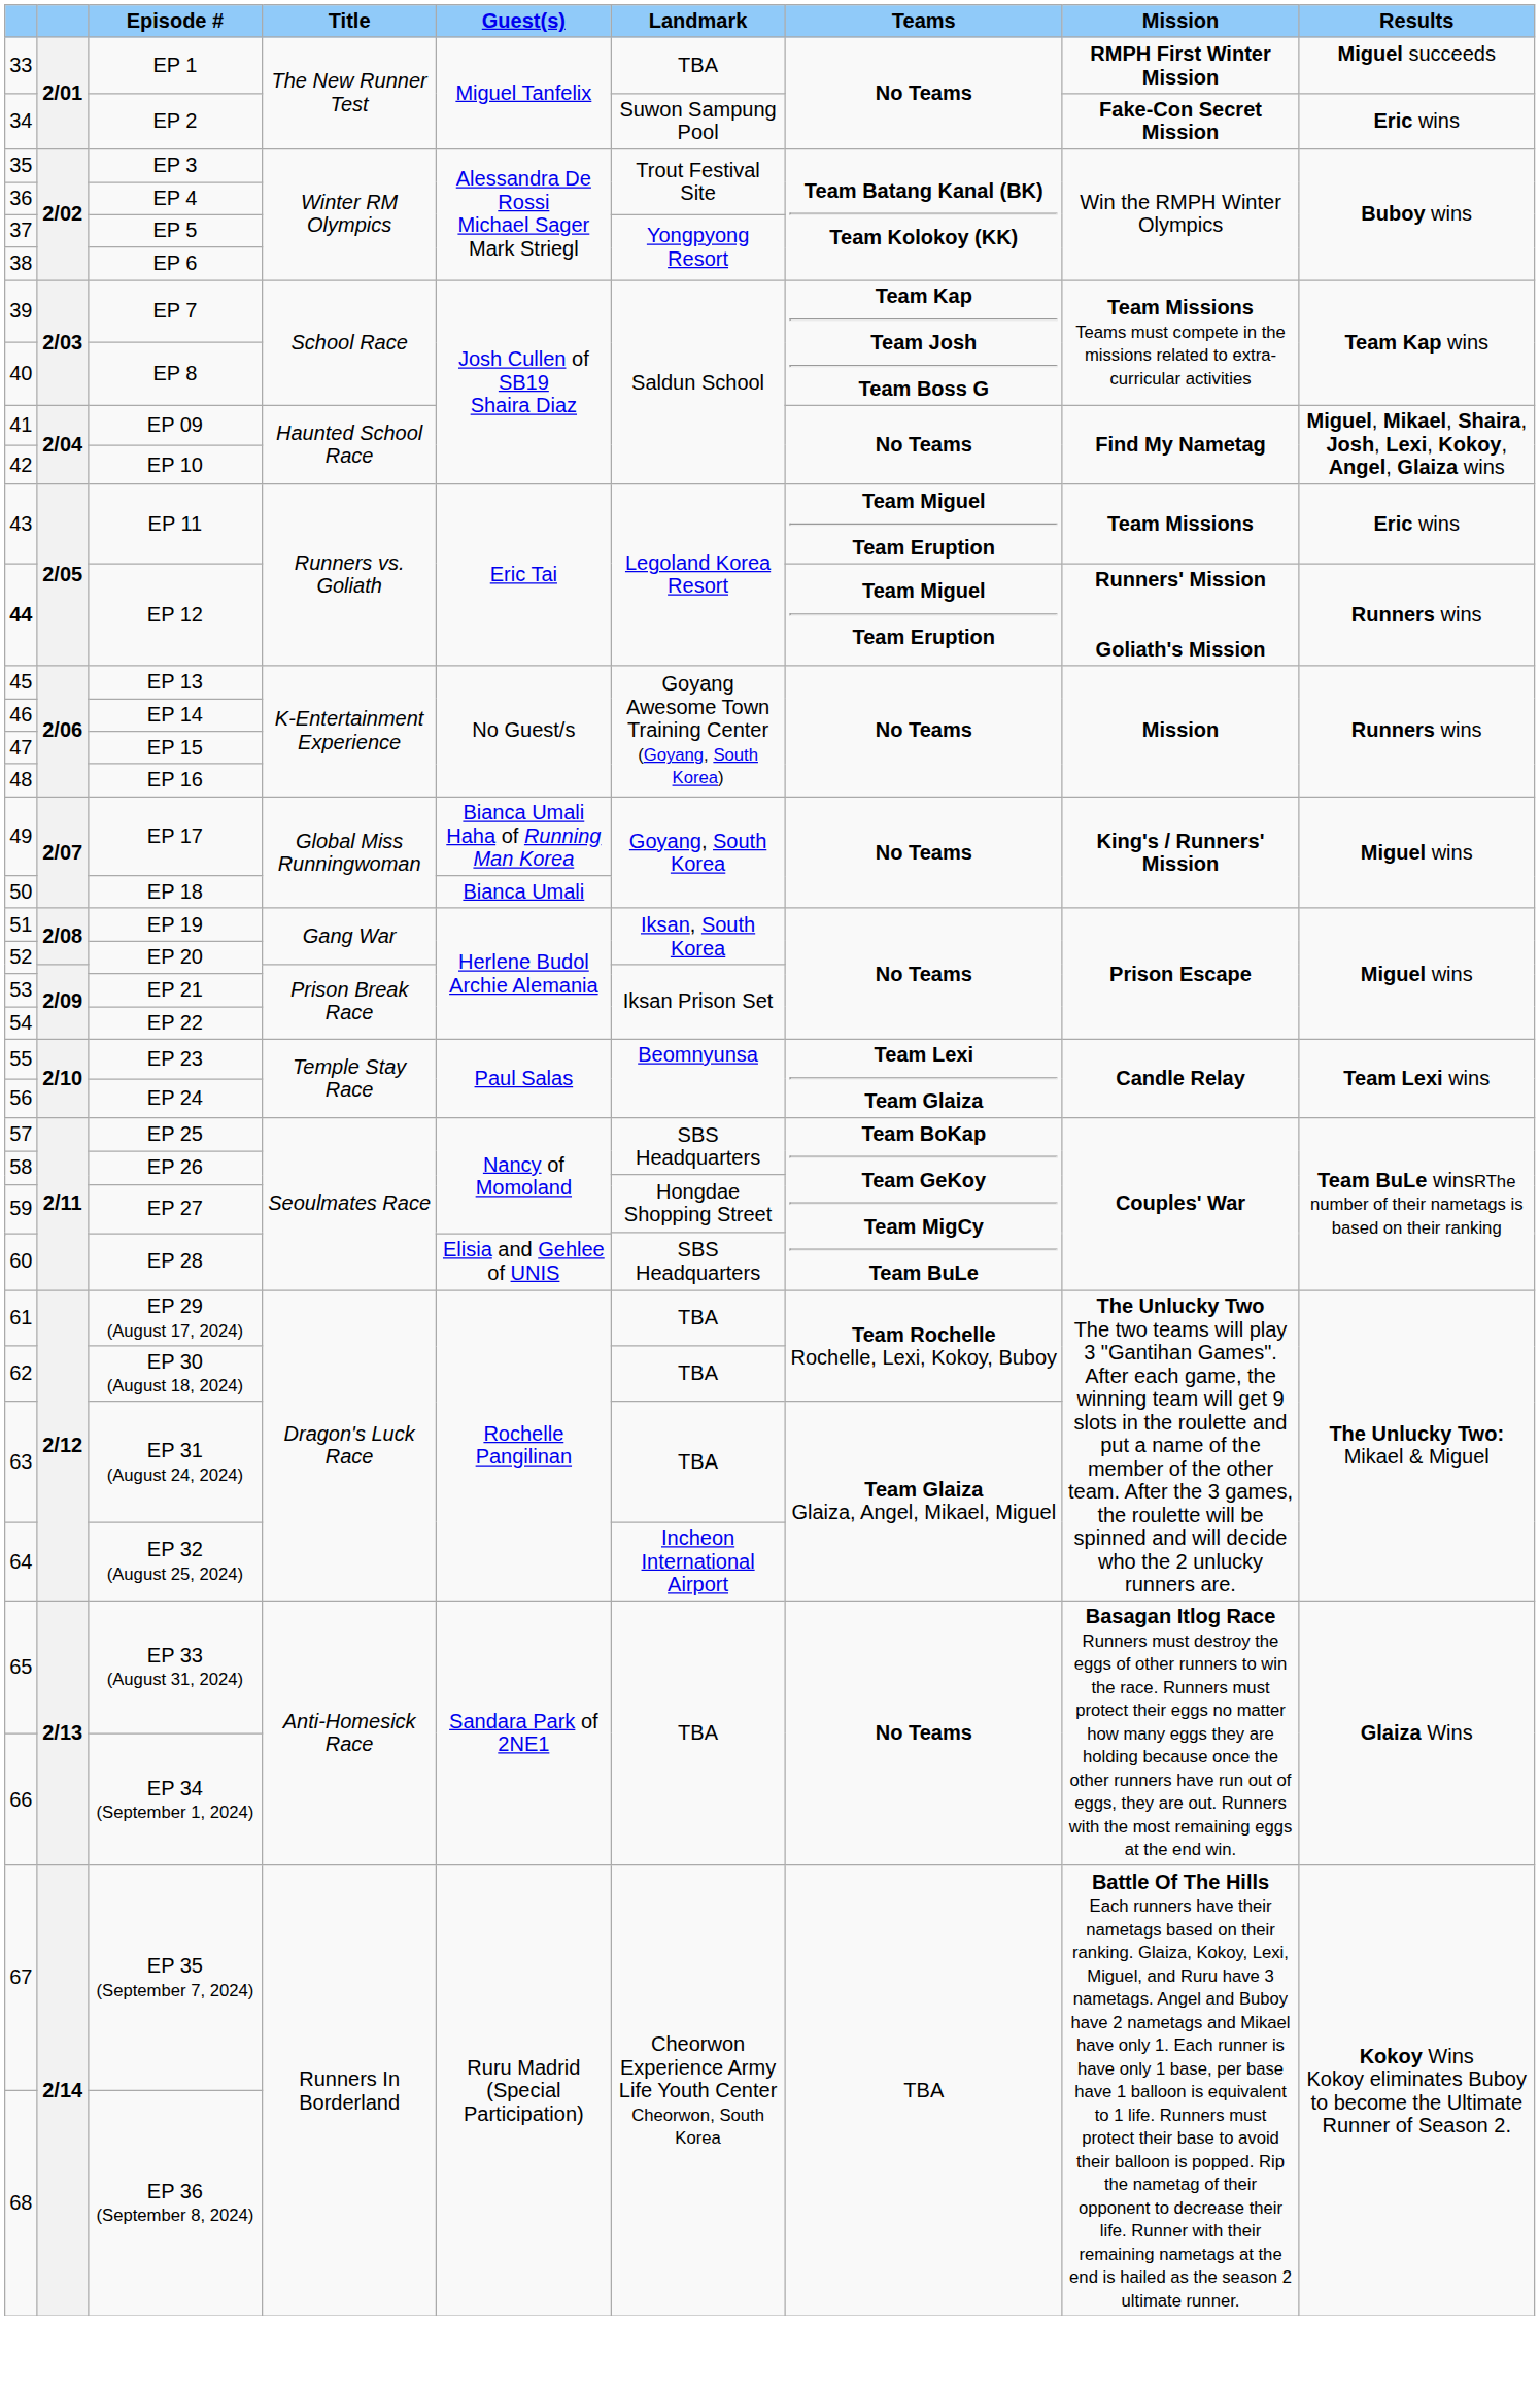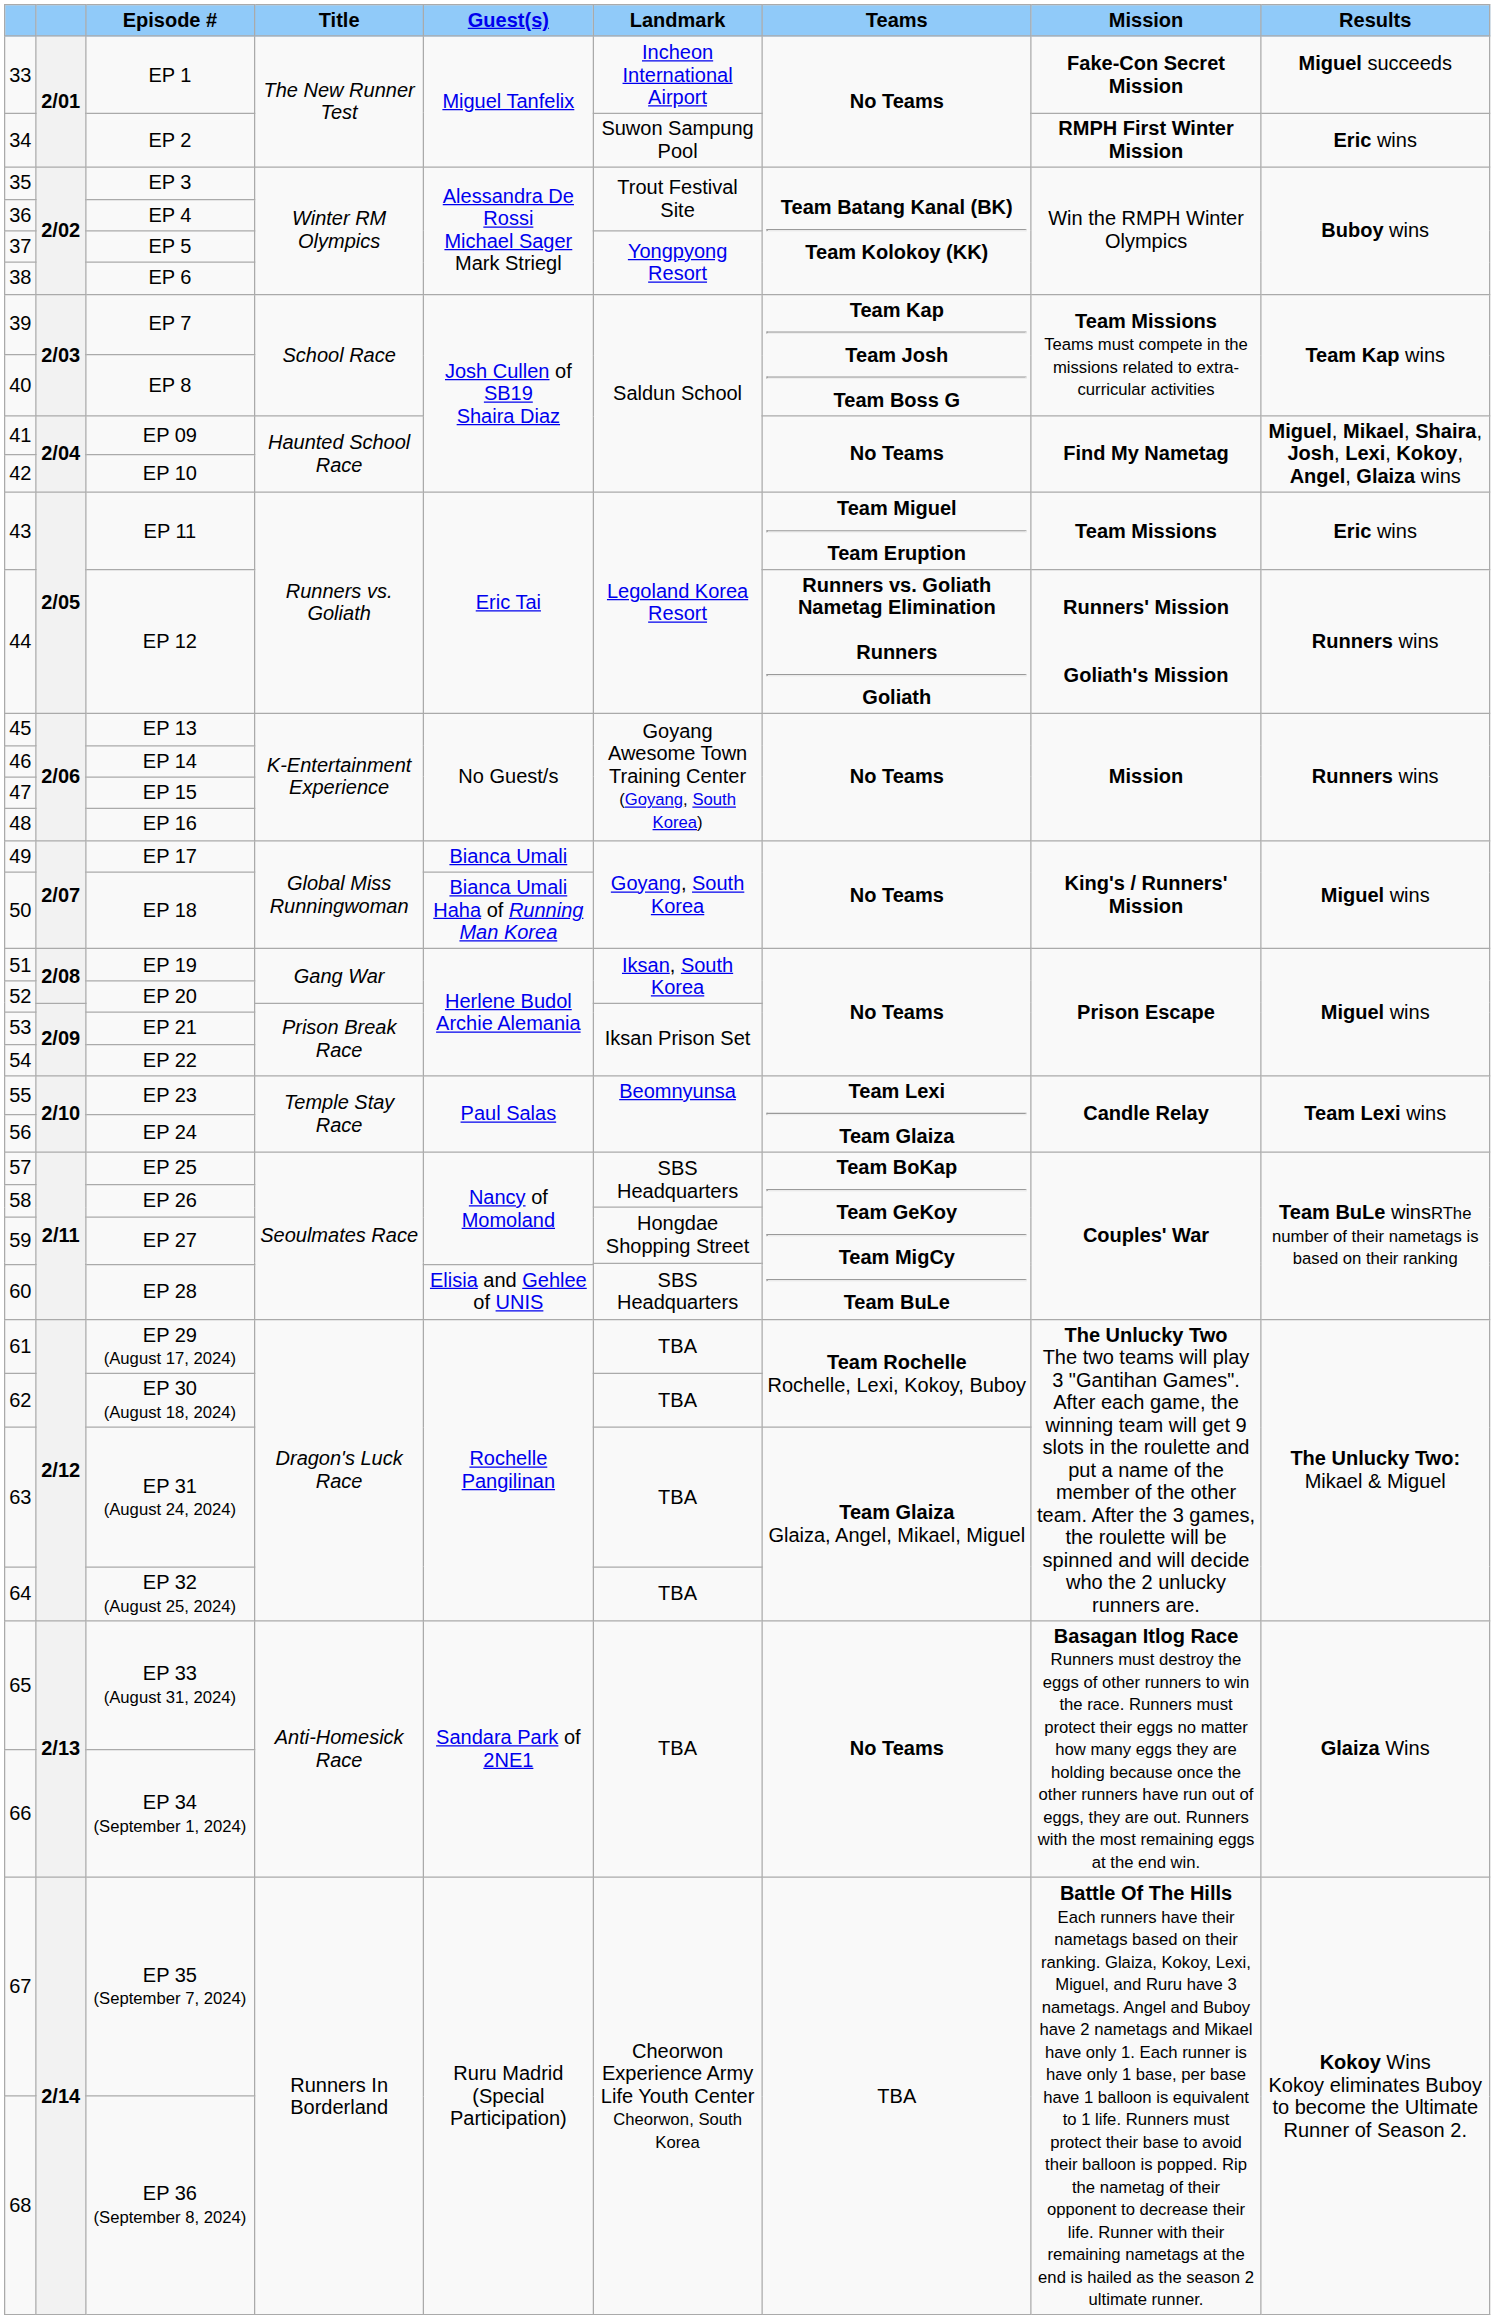EP 1 | Landmark: TBA -> Incheon International Airport
EP 1 | Mission: RMPH First Winter Mission -> Fake-Con Secret Mission
EP 2 | Mission: Fake-Con Secret Mission -> RMPH First Winter Mission
EP 12 | column 1: bold -> normal
EP 12 | Teams: Team Miguel Team Eruption -> Runners vs. Goliath Nametag Elimination Runners Goliath
EP 17 | Guest(s): Bianca Umali Haha of Running Man Korea -> Bianca Umali
EP 18 | Guest(s): Bianca Umali -> Bianca Umali Haha of Running Man Korea
EP 32 (August 25, 2024) | Landmark: Incheon International Airport -> TBA
